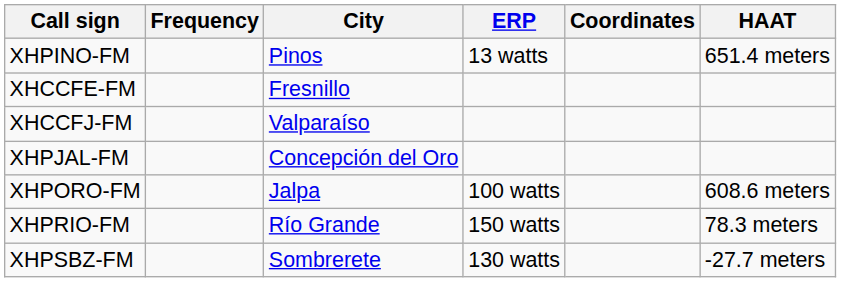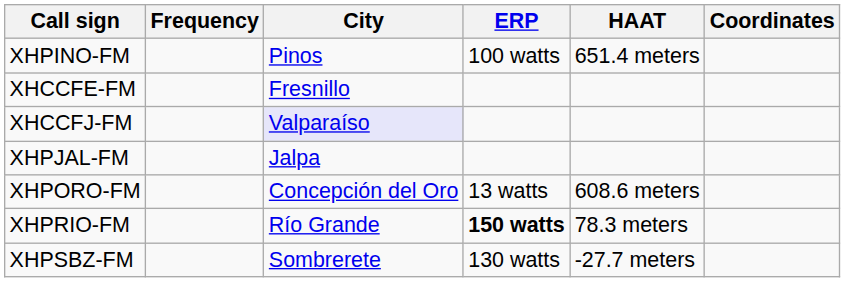columns swapped: HAAT <-> Coordinates
XHPINO-FM | ERP: 13 watts -> 100 watts
XHCCFJ-FM | City: no background -> lavender background
XHPJAL-FM | City: Concepción del Oro -> Jalpa
XHPORO-FM | City: Jalpa -> Concepción del Oro
XHPORO-FM | ERP: 100 watts -> 13 watts
XHPRIO-FM | ERP: normal -> bold
